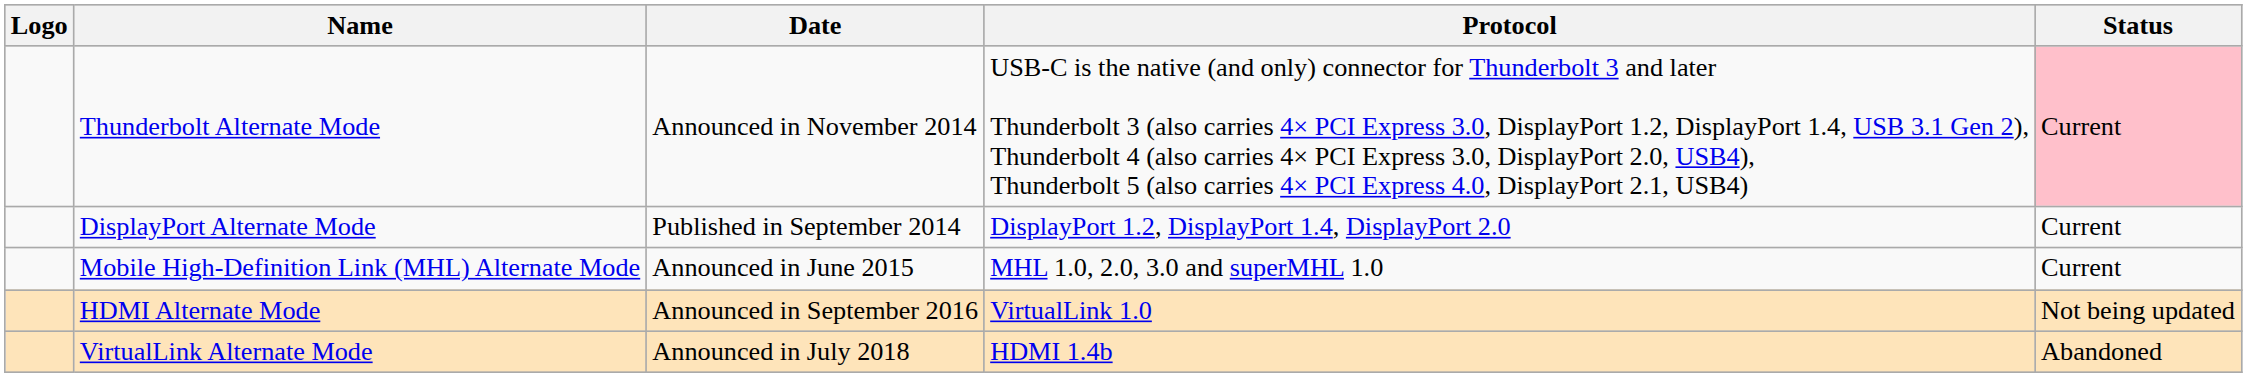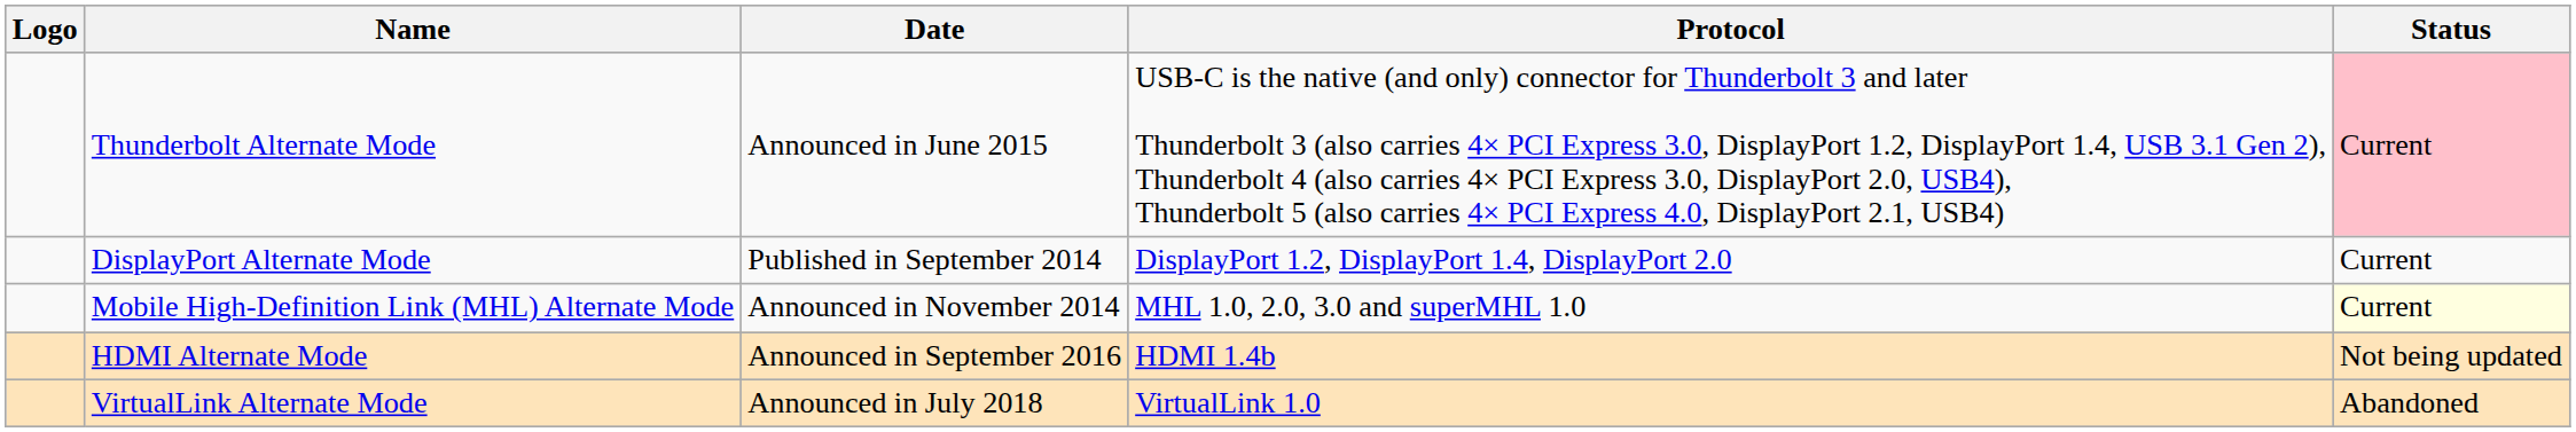Thunderbolt Alternate Mode | Date: Announced in November 2014 -> Announced in June 2015
Mobile High-Definition Link (MHL) Alternate Mode | Date: Announced in June 2015 -> Announced in November 2014
Mobile High-Definition Link (MHL) Alternate Mode | Status: no background -> lightyellow background
HDMI Alternate Mode | Protocol: VirtualLink 1.0 -> HDMI 1.4b
VirtualLink Alternate Mode | Protocol: HDMI 1.4b -> VirtualLink 1.0
